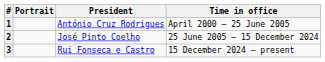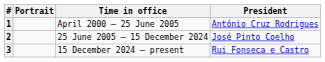columns swapped: President <-> Time in office
